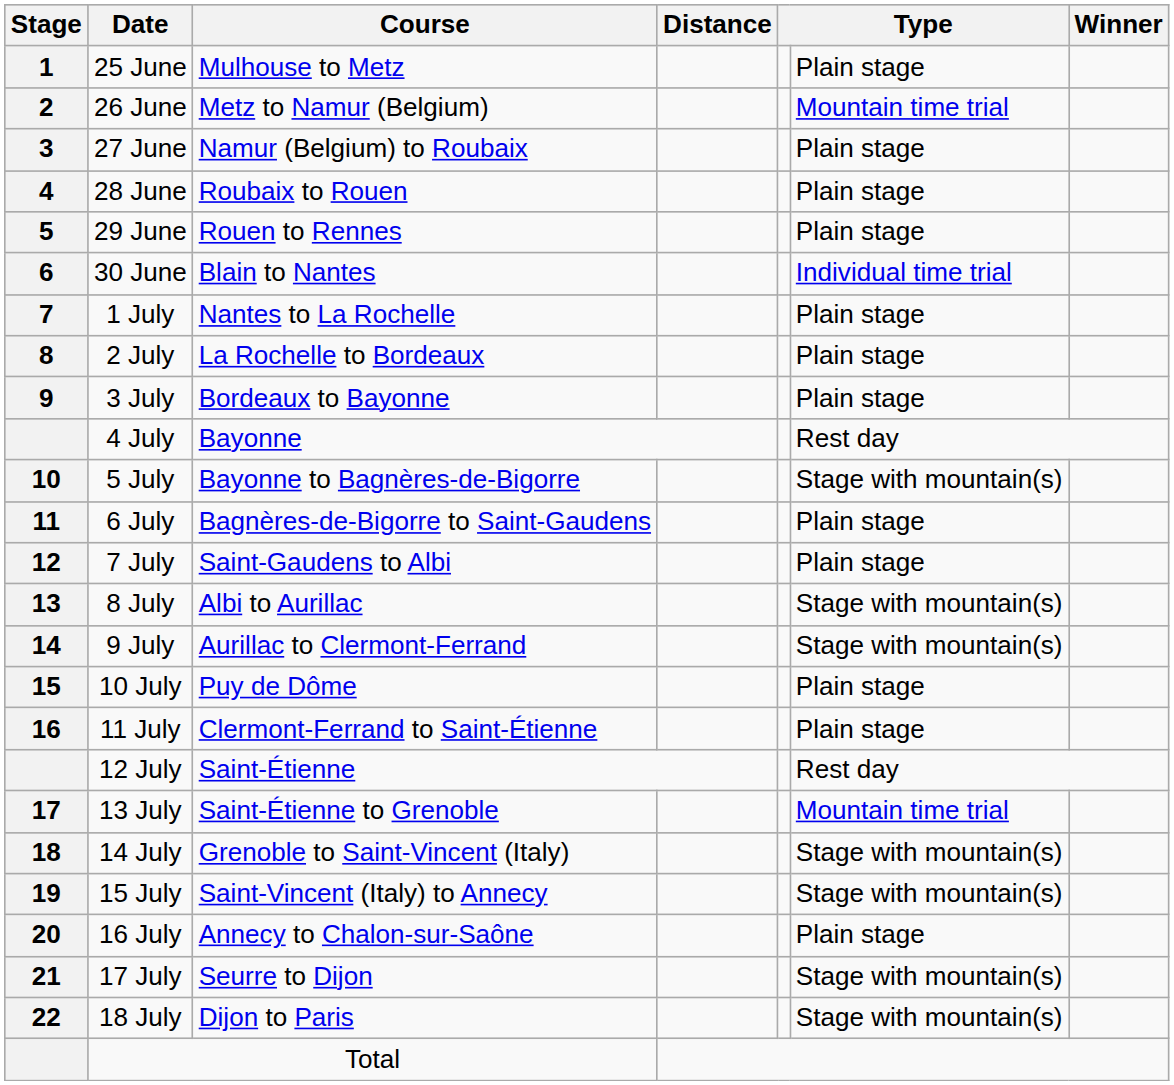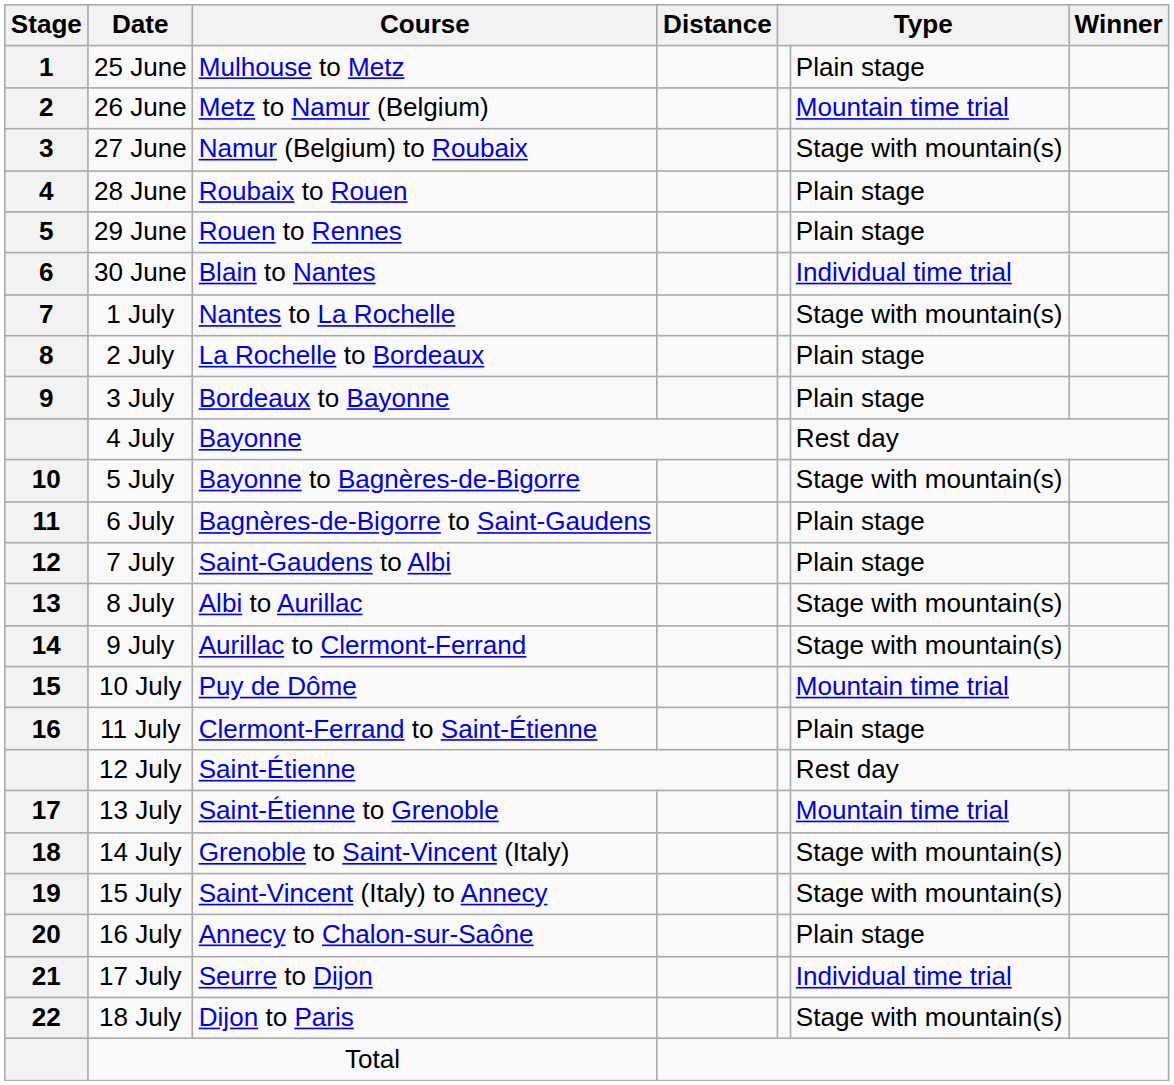27 June | column 6: Plain stage -> Stage with mountain(s)
1 July | column 6: Plain stage -> Stage with mountain(s)
10 July | column 6: Plain stage -> Mountain time trial
17 July | column 6: Stage with mountain(s) -> Individual time trial
